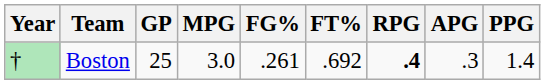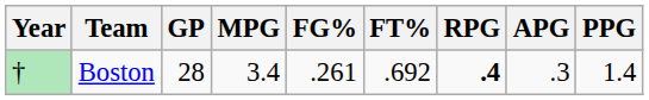Boston | GP: 25 -> 28
Boston | MPG: 3.0 -> 3.4
